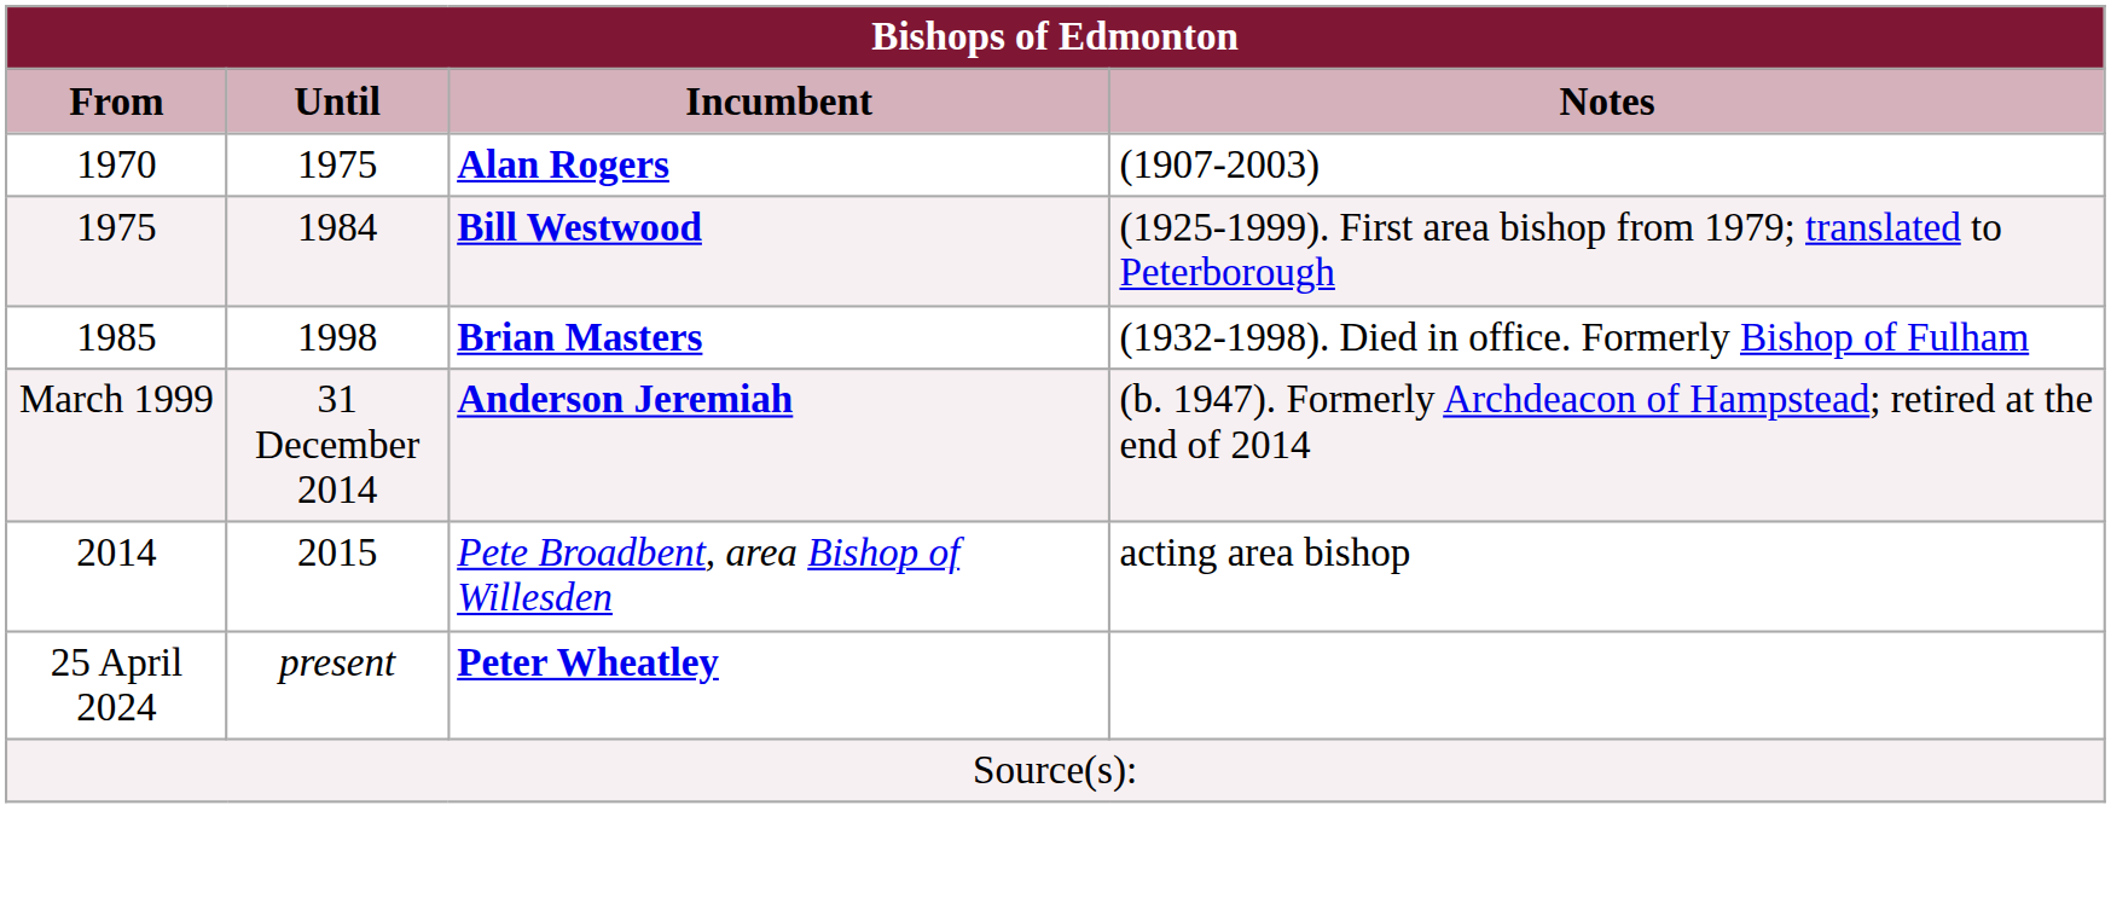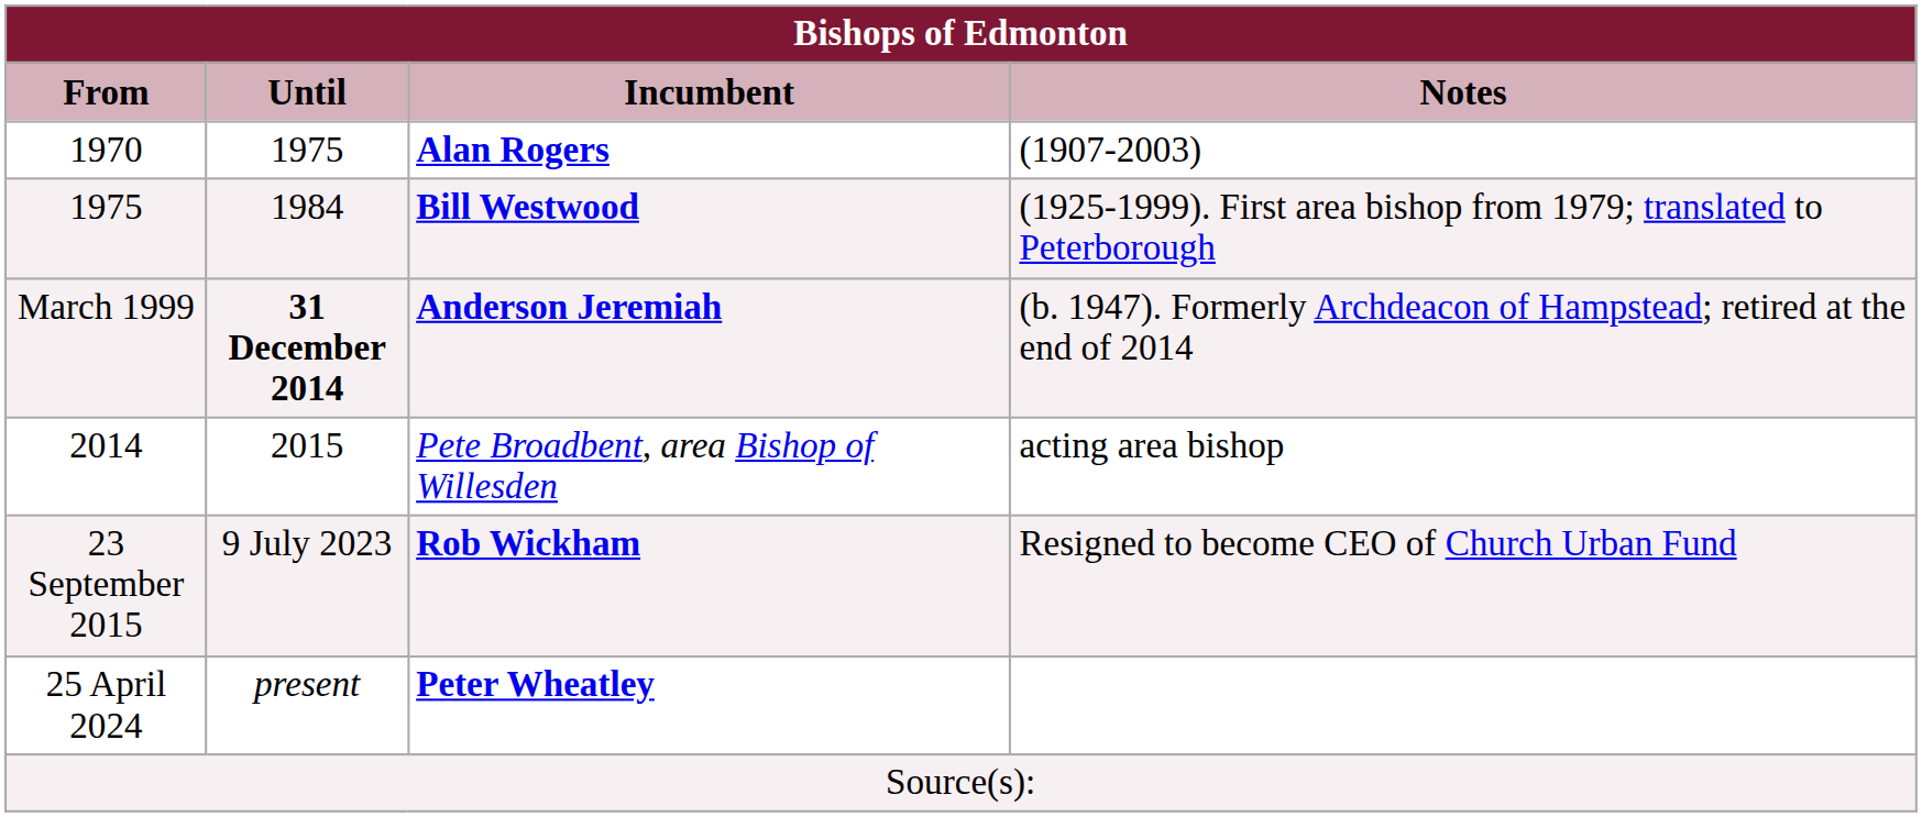- row: 1985 | 1998 | Brian Masters | (1932-1998). Died in office. Formerly Bishop of Fulham
March 1999 | Until: normal -> bold
+ row: 23 September 2015 | 9 July 2023 | Rob Wickham | Resigned to become CEO of Church Urban Fund
